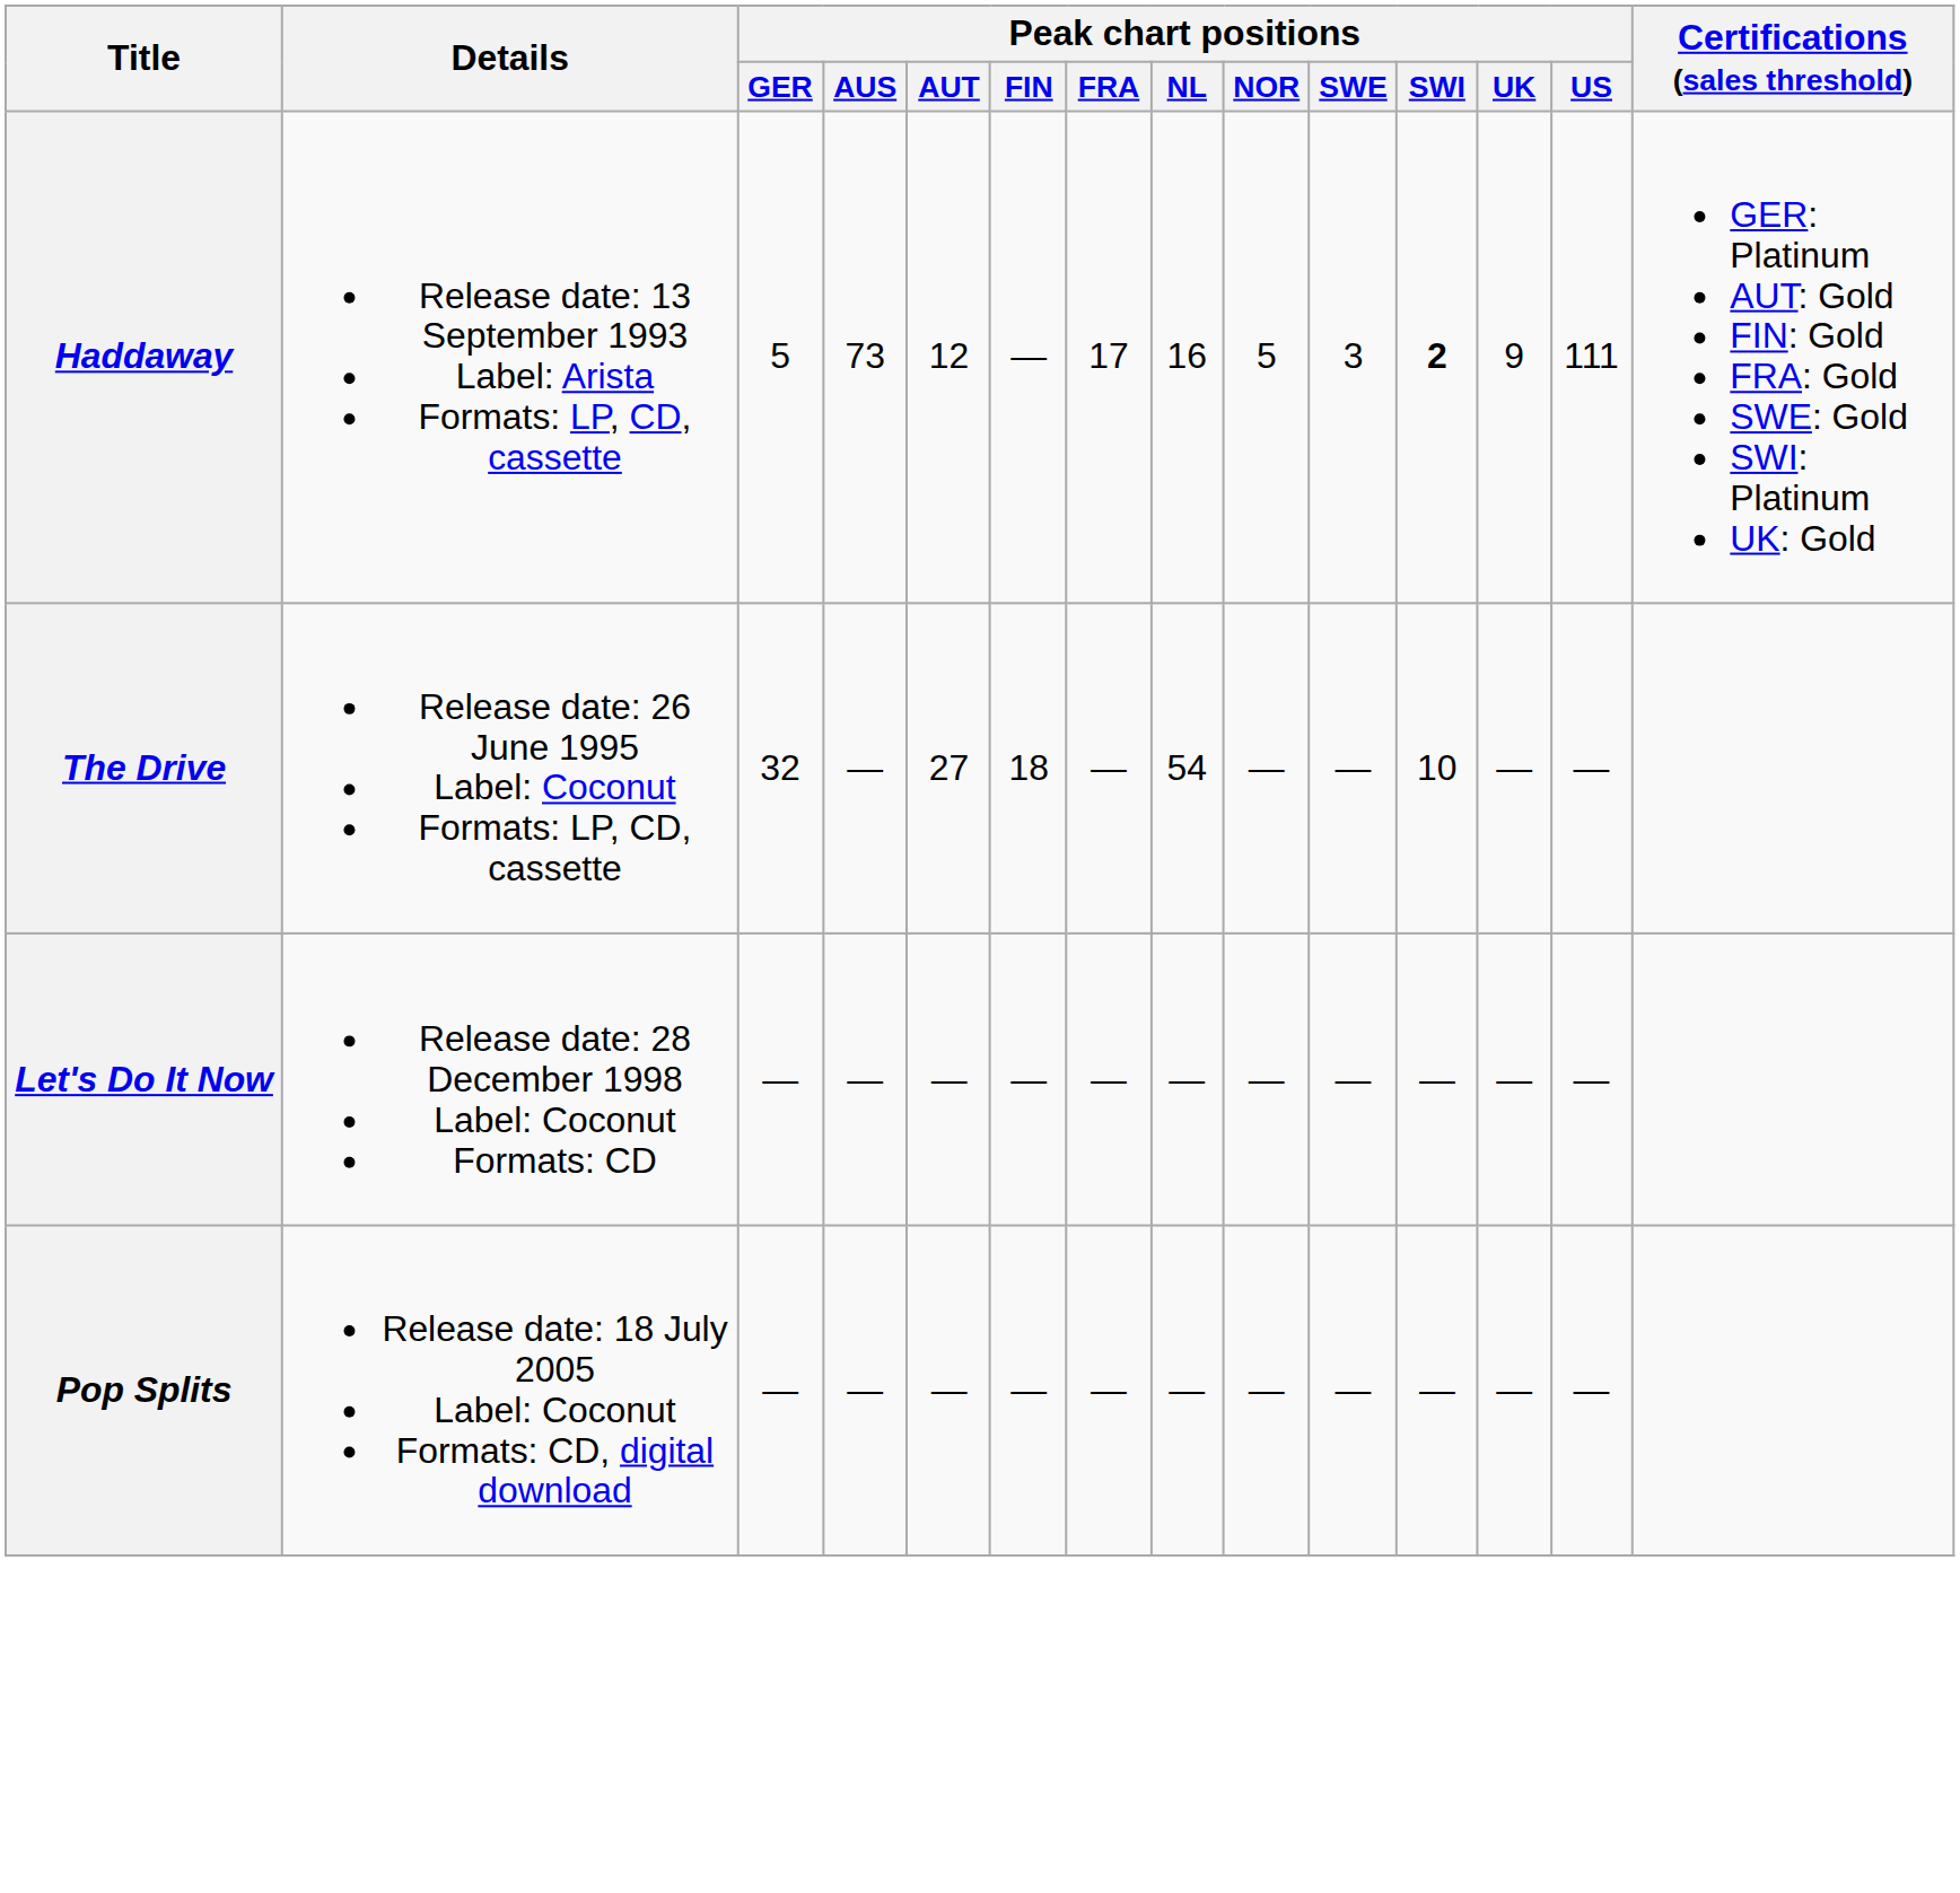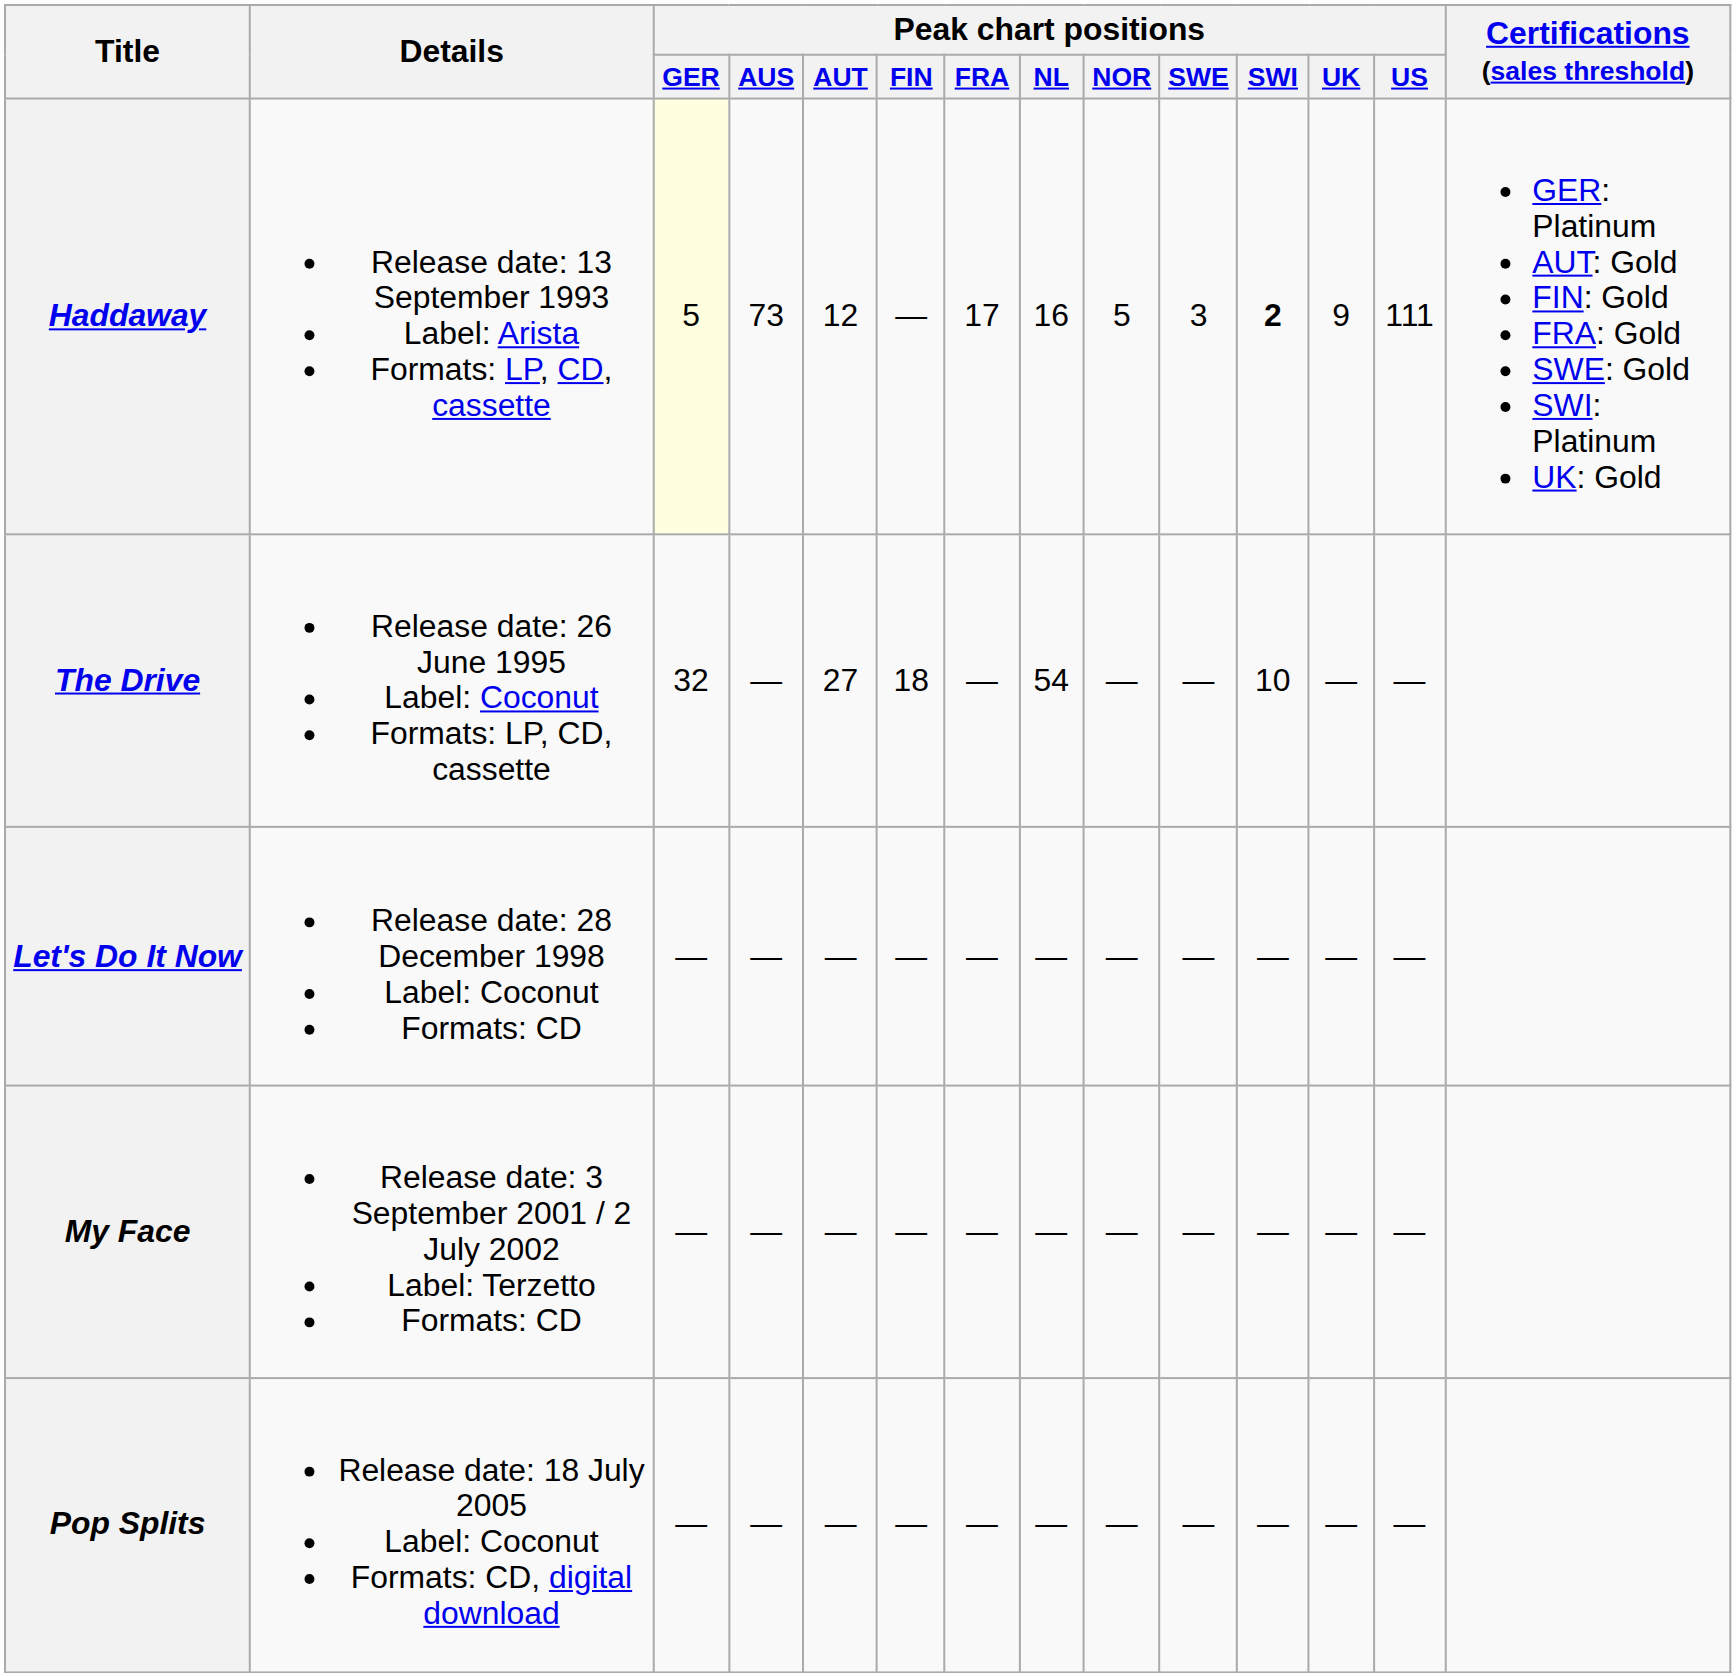Haddaway | Peak chart positions / GER: no background -> lightyellow background
+ row: My Face | Release date: 3 September 2001 / 2 July 2002 Label: Terzetto Formats: CD | — | — | — | — | — | — | — | — | — | — | —
